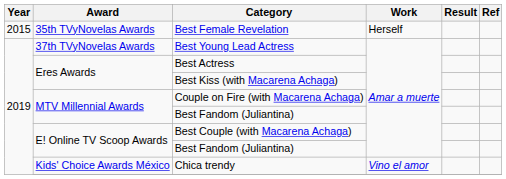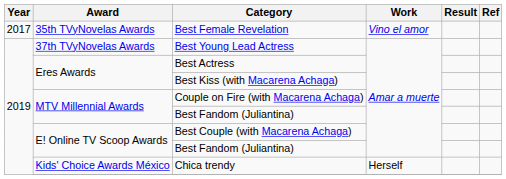Best Female Revelation | Year: 2015 -> 2017
Best Female Revelation | Work: Herself -> Vino el amor
Chica trendy | Work: Vino el amor -> Herself
